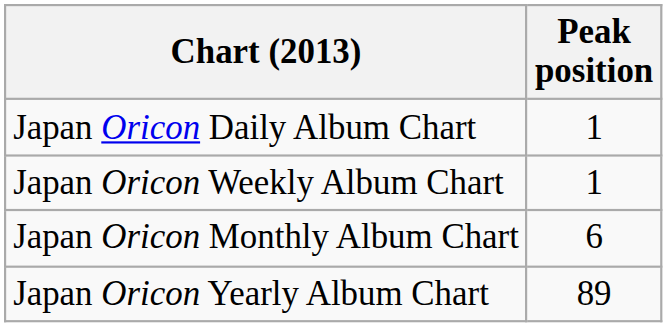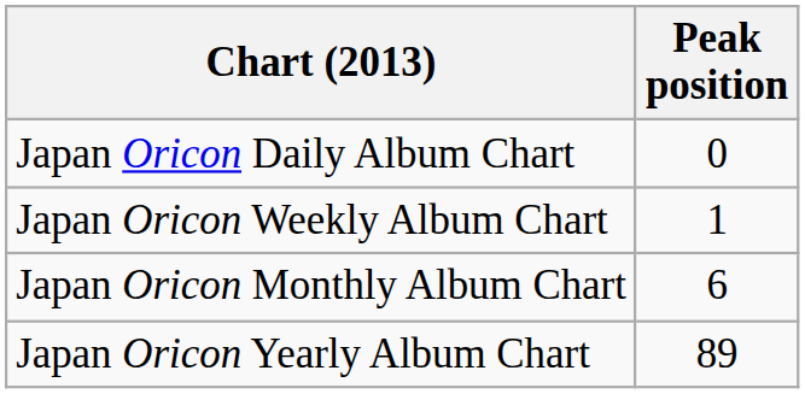Japan Oricon Daily Album Chart | Peak position: 1 -> 0
